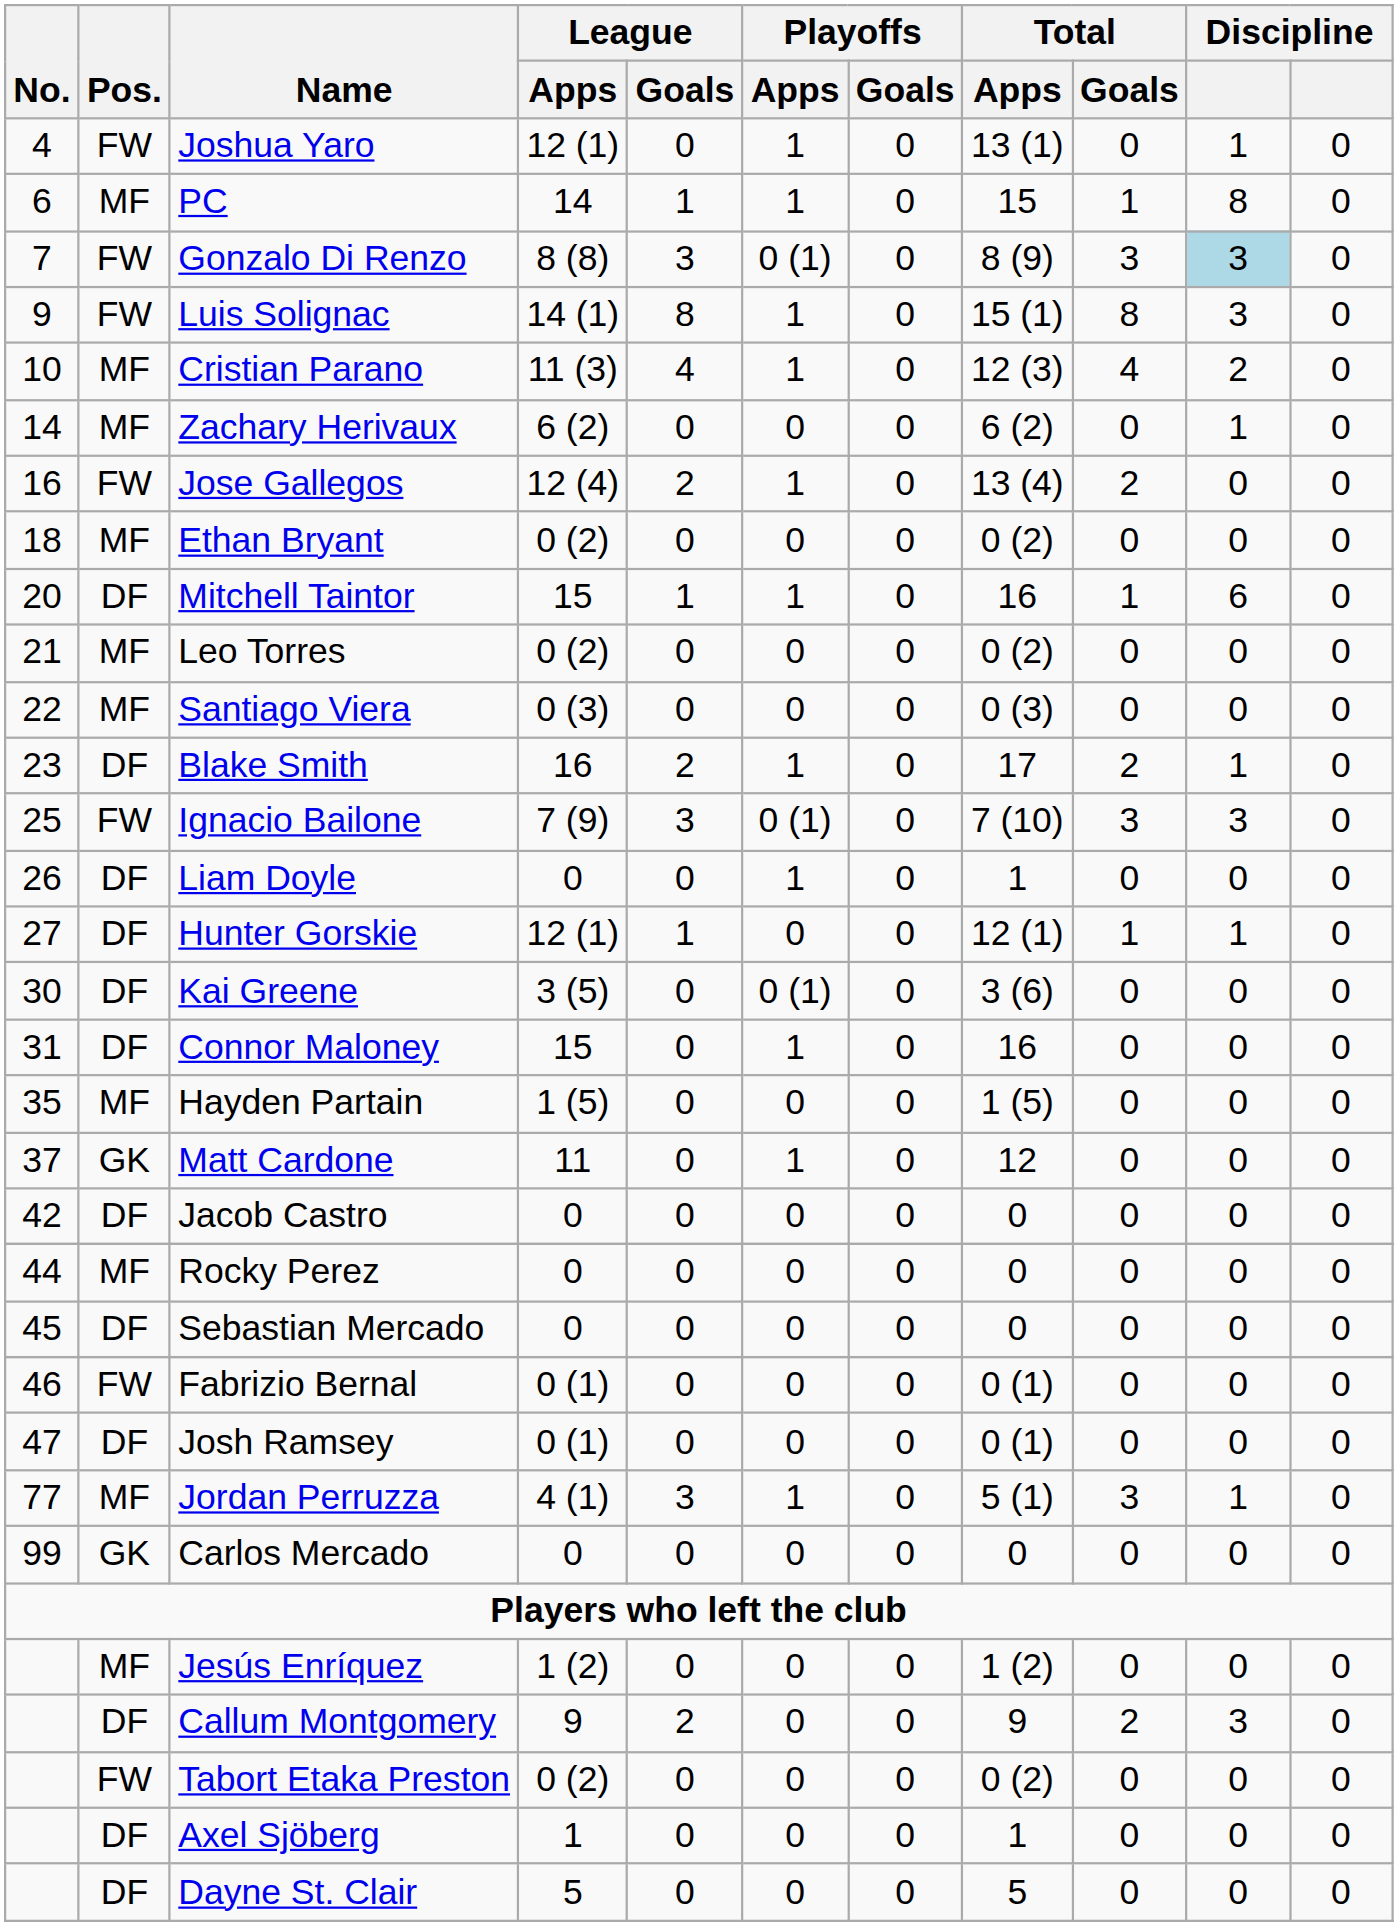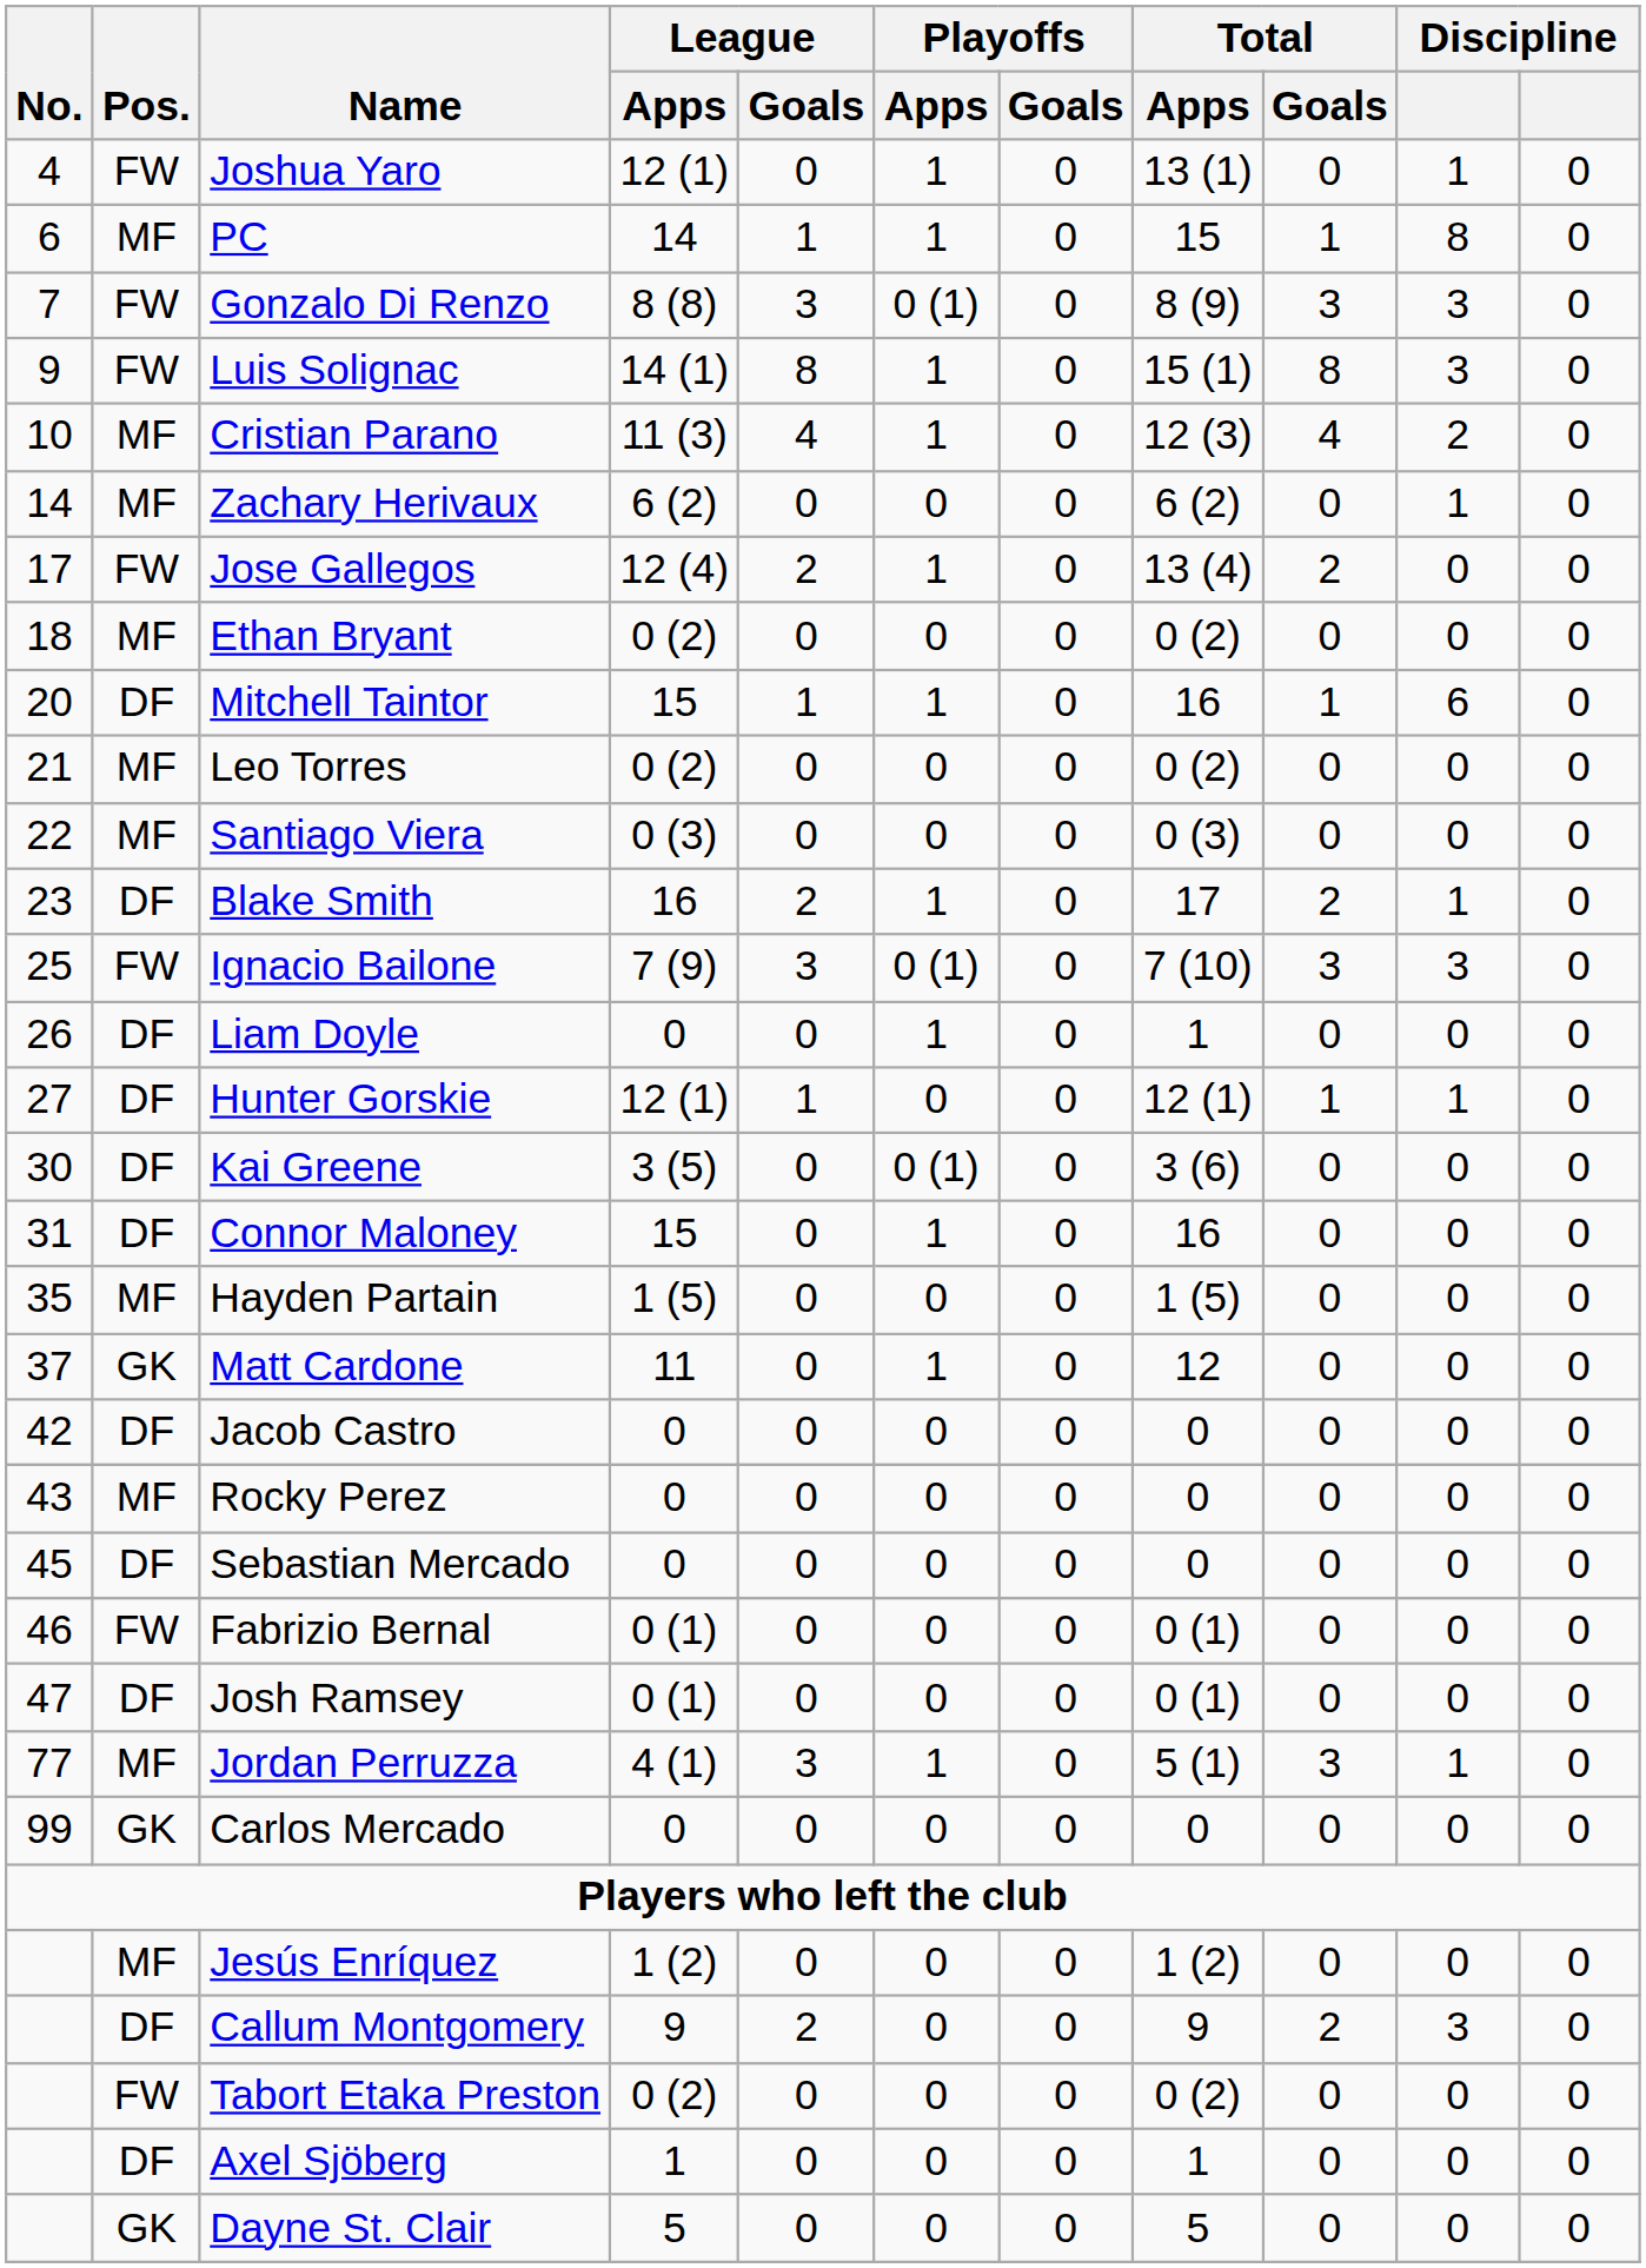Gonzalo Di Renzo | column 10: lightblue background -> no background
Jose Gallegos | No.: 16 -> 17
Rocky Perez | No.: 44 -> 43
Dayne St. Clair | Pos.: DF -> GK
